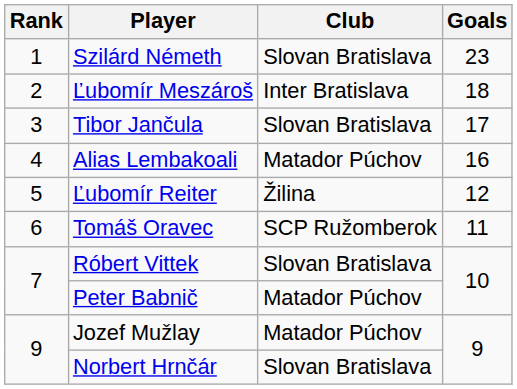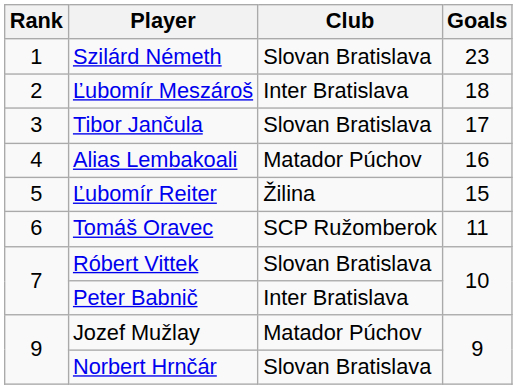Ľubomír Reiter | Goals: 12 -> 15
Peter Babnič | Club: Matador Púchov -> Inter Bratislava
